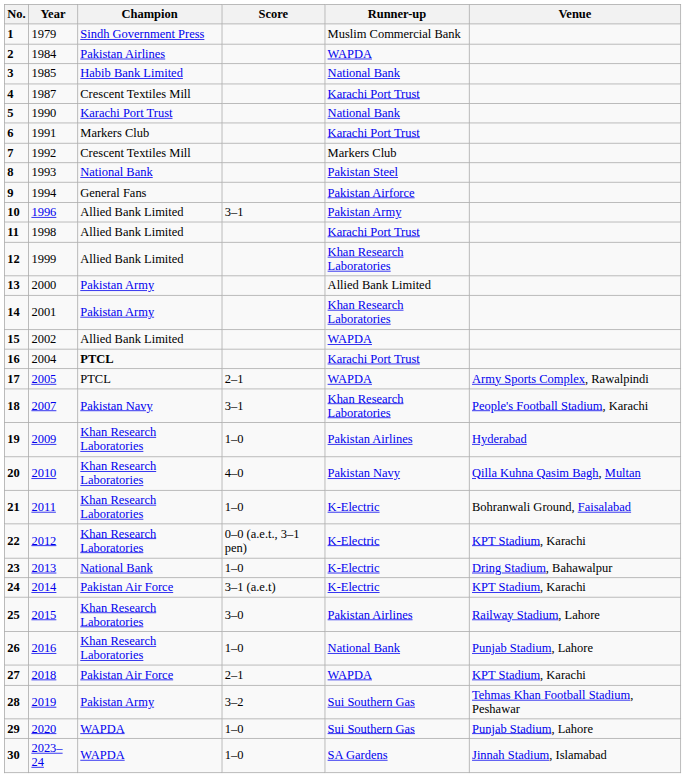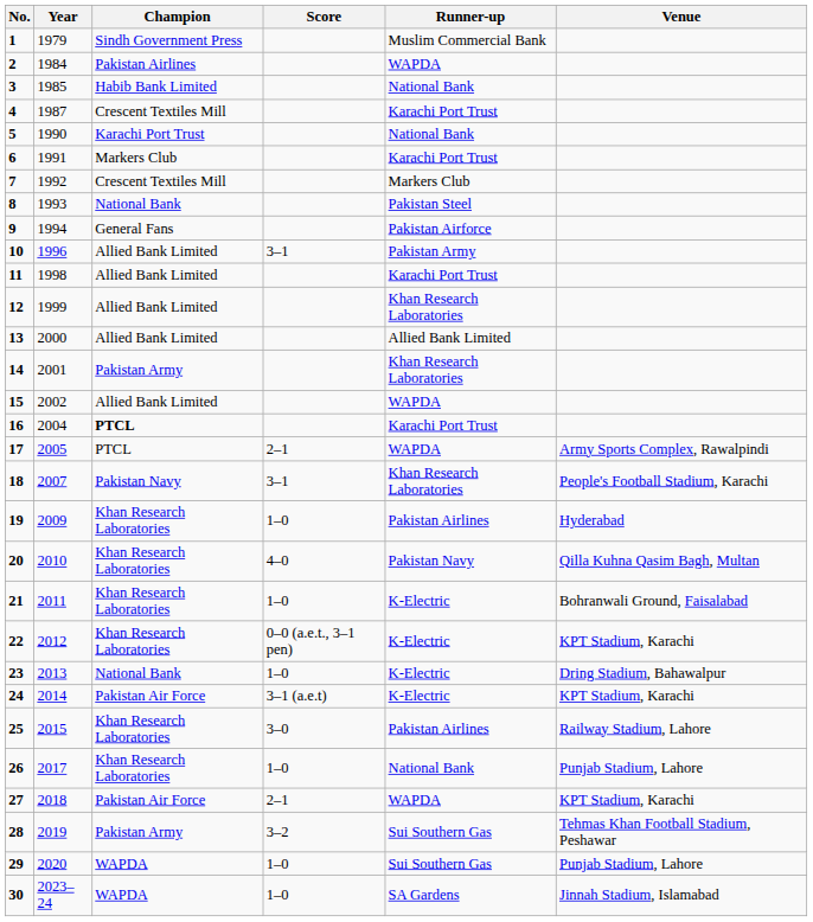13 | Champion: Pakistan Army -> Allied Bank Limited
26 | Year: 2016 -> 2017
